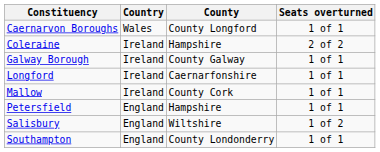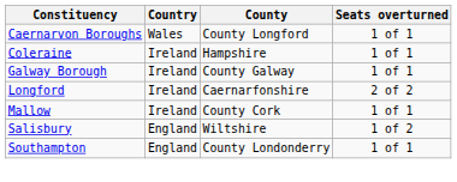Coleraine | Seats overturned: 2 of 2 -> 1 of 1
Longford | Seats overturned: 1 of 1 -> 2 of 2
- row: Petersfield | England | Hampshire | 1 of 1
